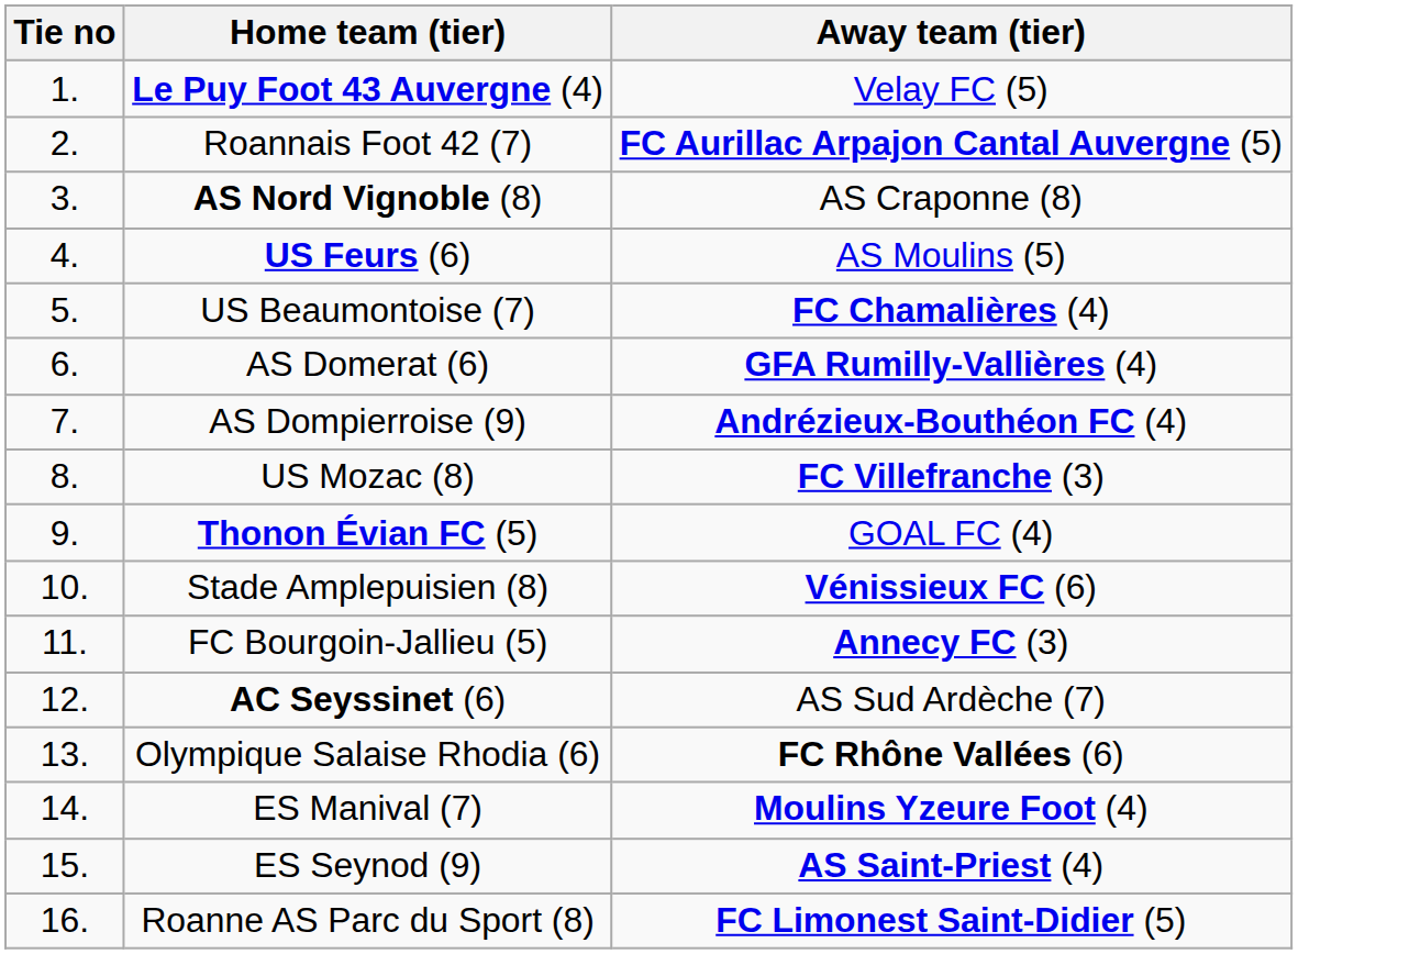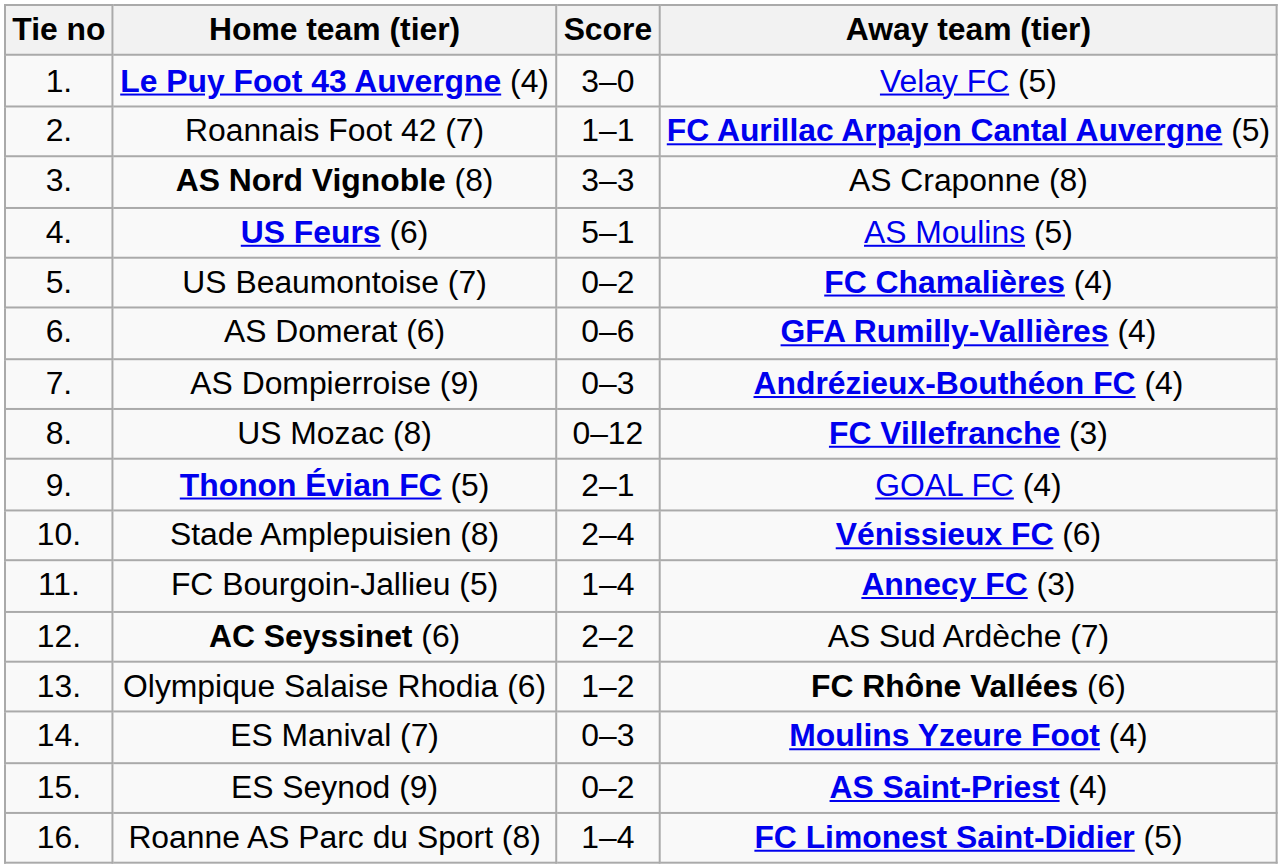+ column: Score | 3–0 | 1–1 | 3–3 | 5–1 | 0–2 | 0–6 | 0–3 | 0–12 | 2–1 | 2–4 | 1–4 | 2–2 | 1–2 | 0–3 | 0–2 | 1–4
